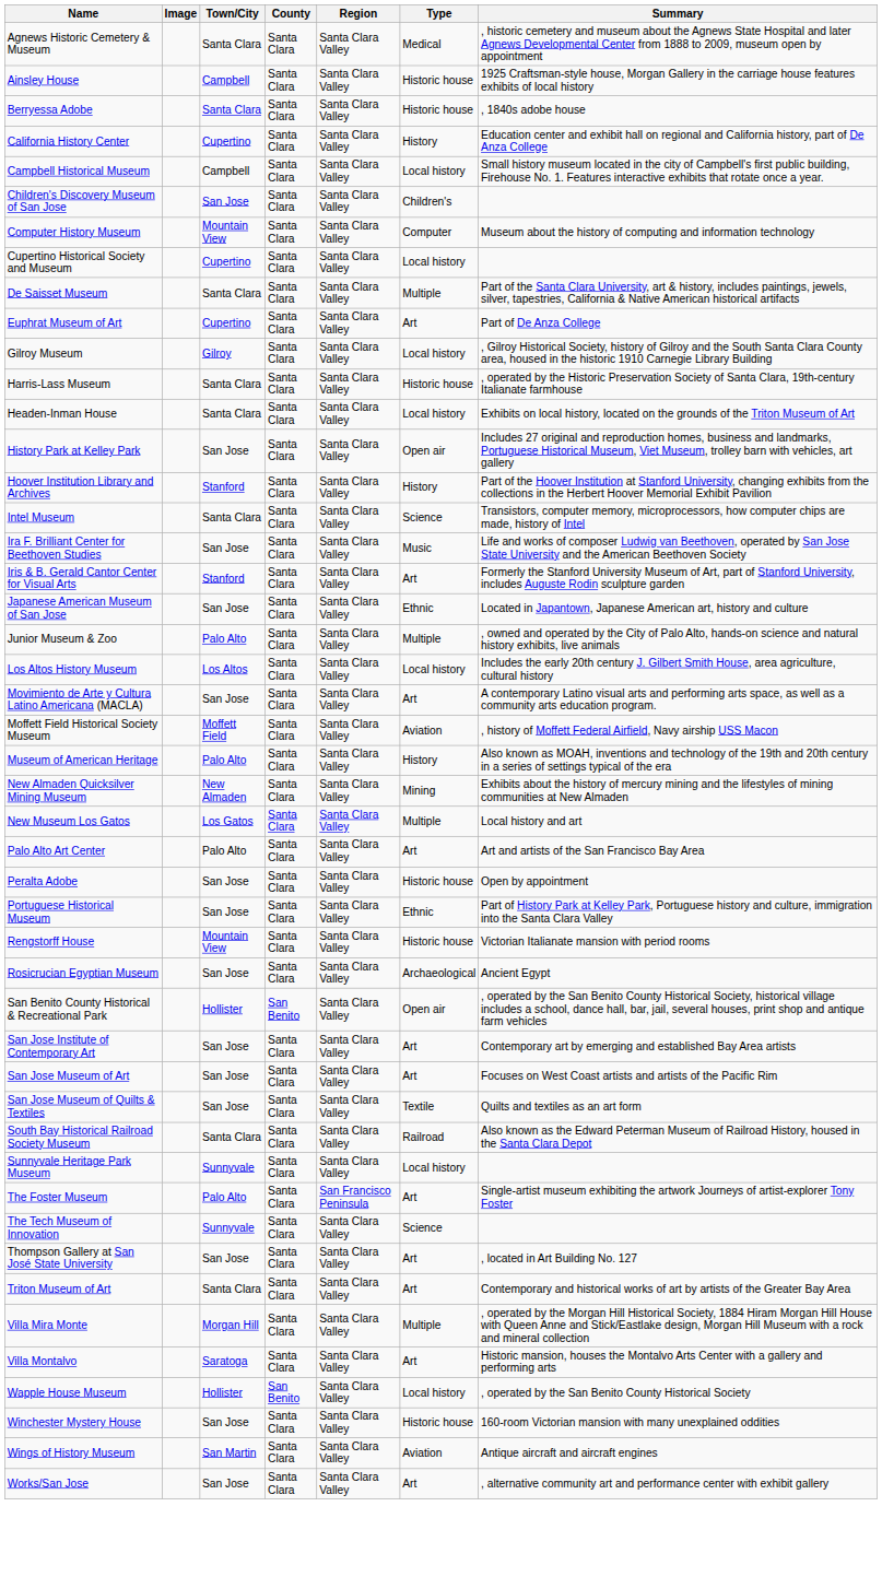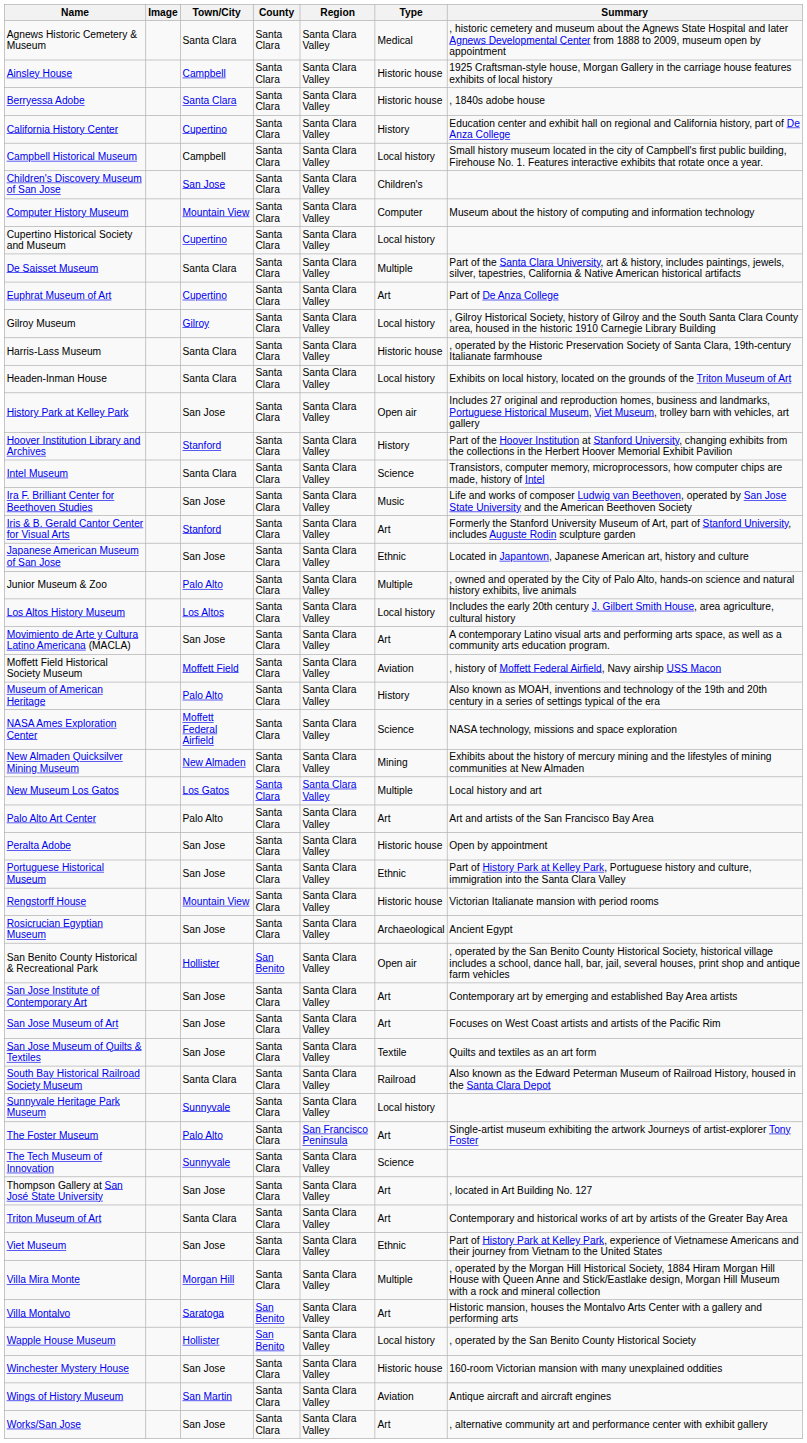+ row: NASA Ames Exploration Center | Moffett Federal Airfield | Santa Clara | Santa Clara Valley | Science | NASA technology, missions and space exploration
+ row: Viet Museum | San Jose | Santa Clara | Santa Clara Valley | Ethnic | Part of History Park at Kelley Park, experience of Vietnamese Americans and their journey from Vietnam to the United States
Villa Montalvo | County: Santa Clara -> San Benito
